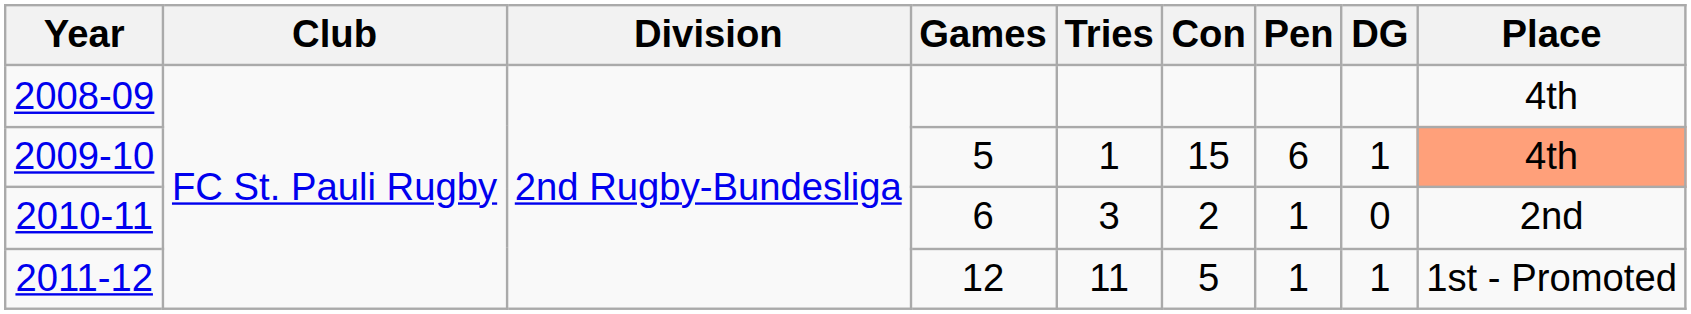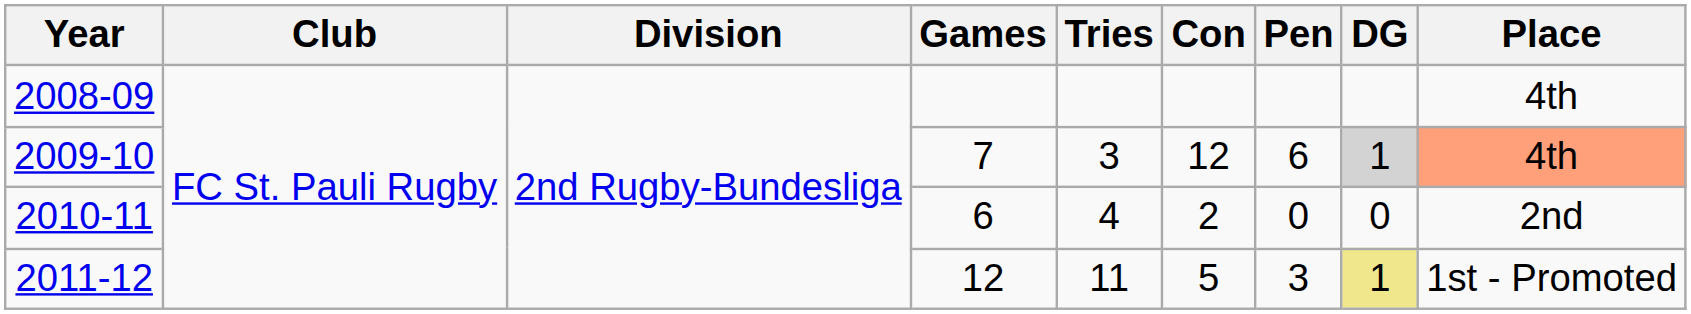2009-10 | Games: 5 -> 7
2009-10 | Tries: 1 -> 3
2009-10 | Con: 15 -> 12
2009-10 | DG: no background -> lightgrey background
2010-11 | Tries: 3 -> 4
2010-11 | Pen: 1 -> 0
2011-12 | Pen: 1 -> 3
2011-12 | DG: no background -> khaki background
